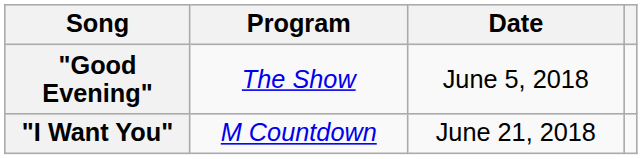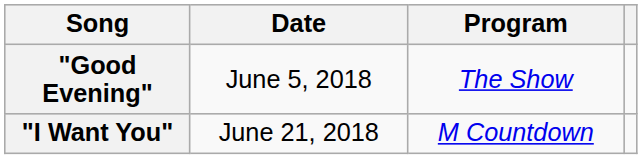columns swapped: Program <-> Date
